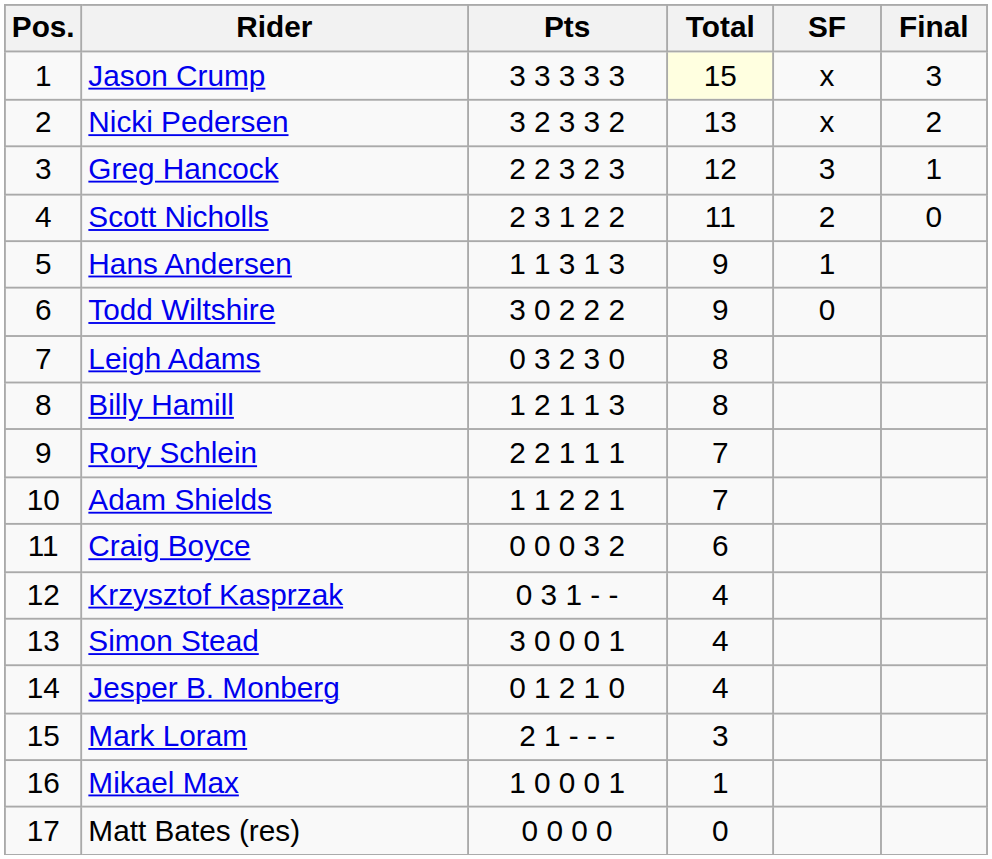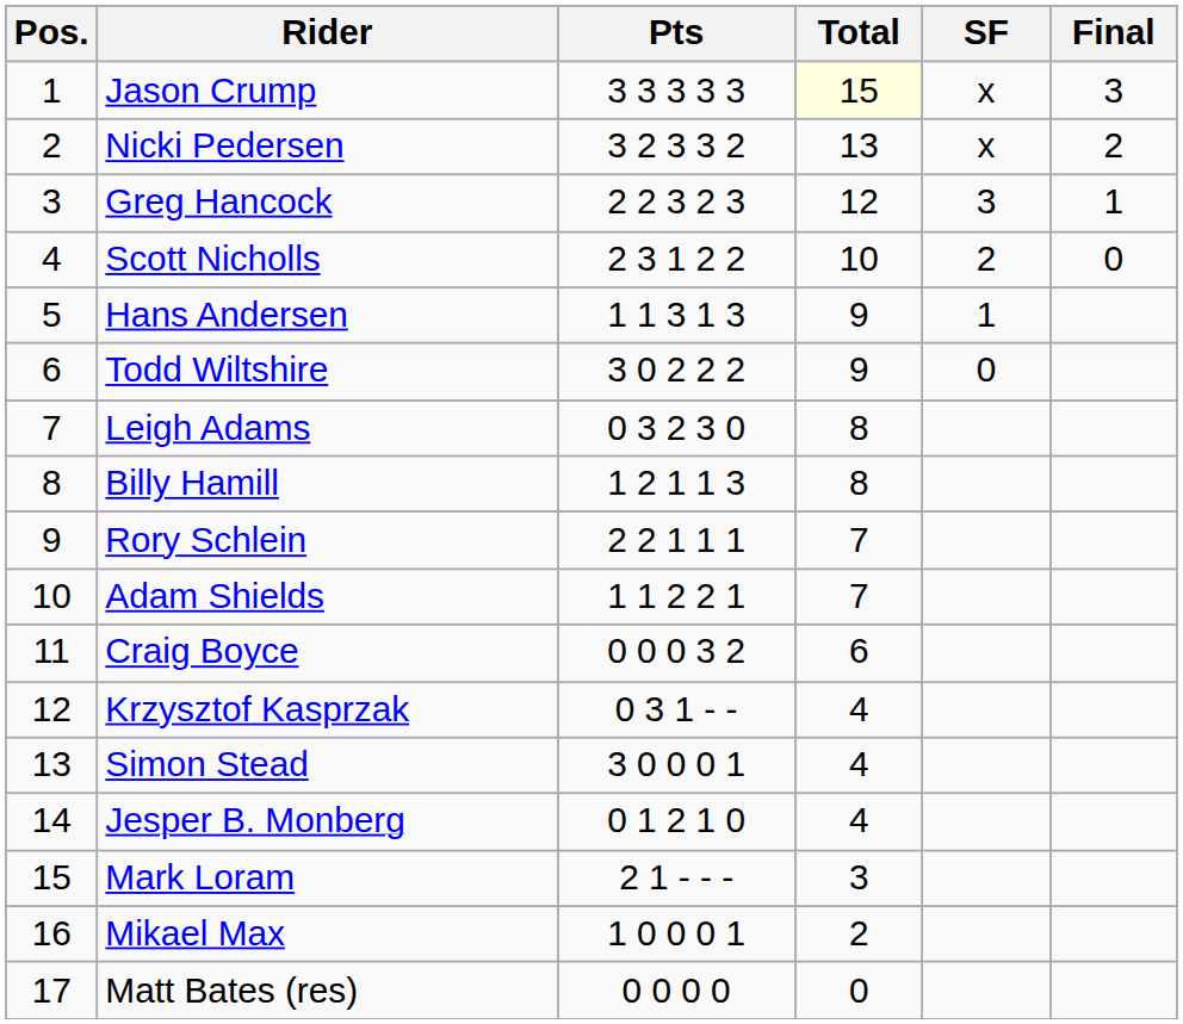Scott Nicholls | Total: 11 -> 10
Mikael Max | Total: 1 -> 2
